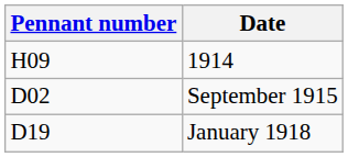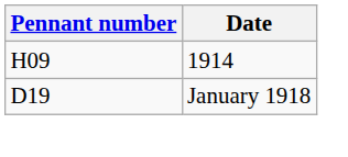- row: D02 | September 1915
